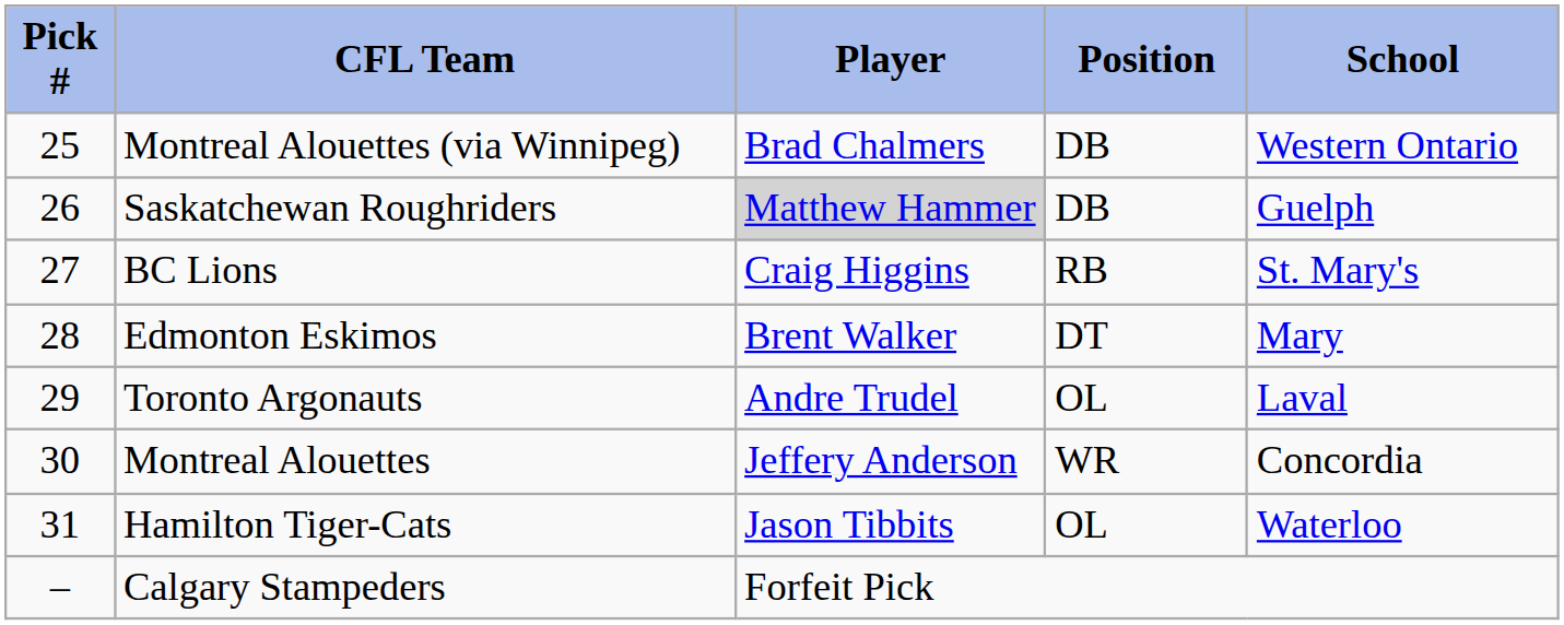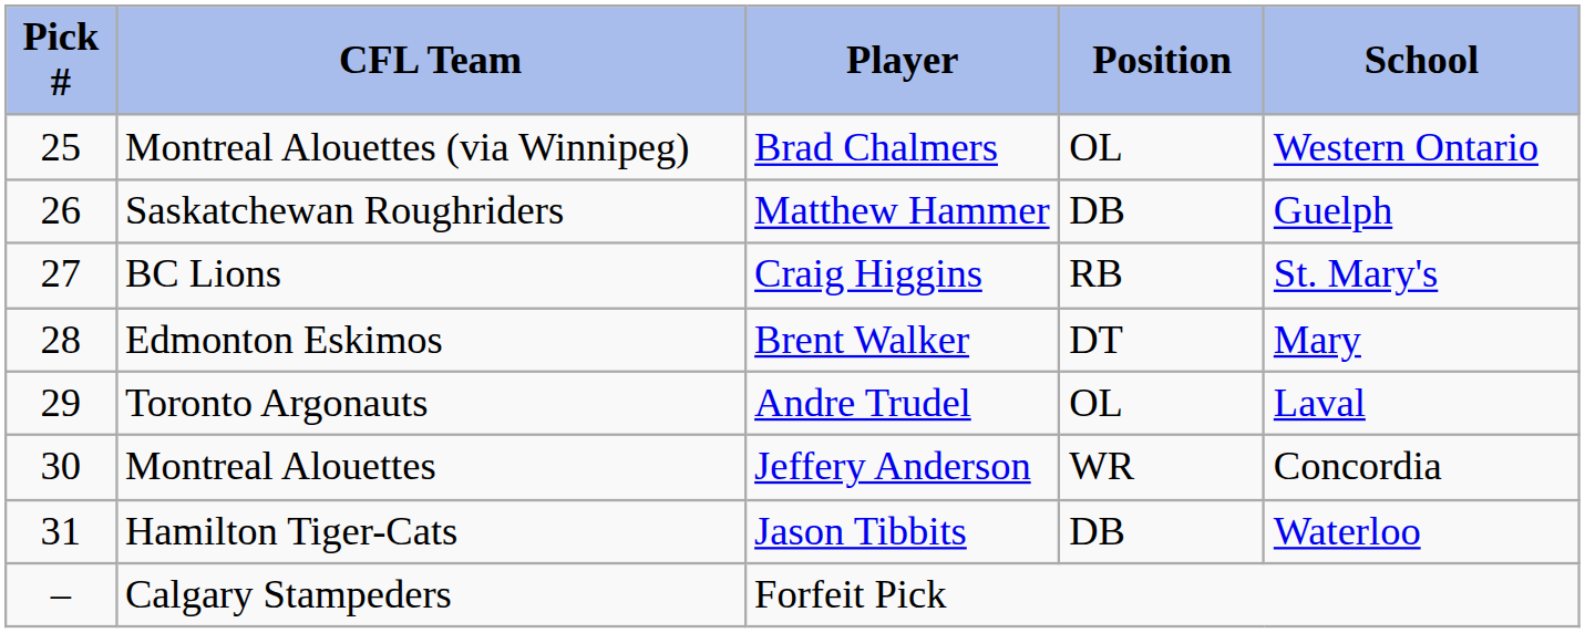Montreal Alouettes (via Winnipeg) | Position: DB -> OL
Saskatchewan Roughriders | Player: lightgrey background -> no background
Hamilton Tiger-Cats | Position: OL -> DB
